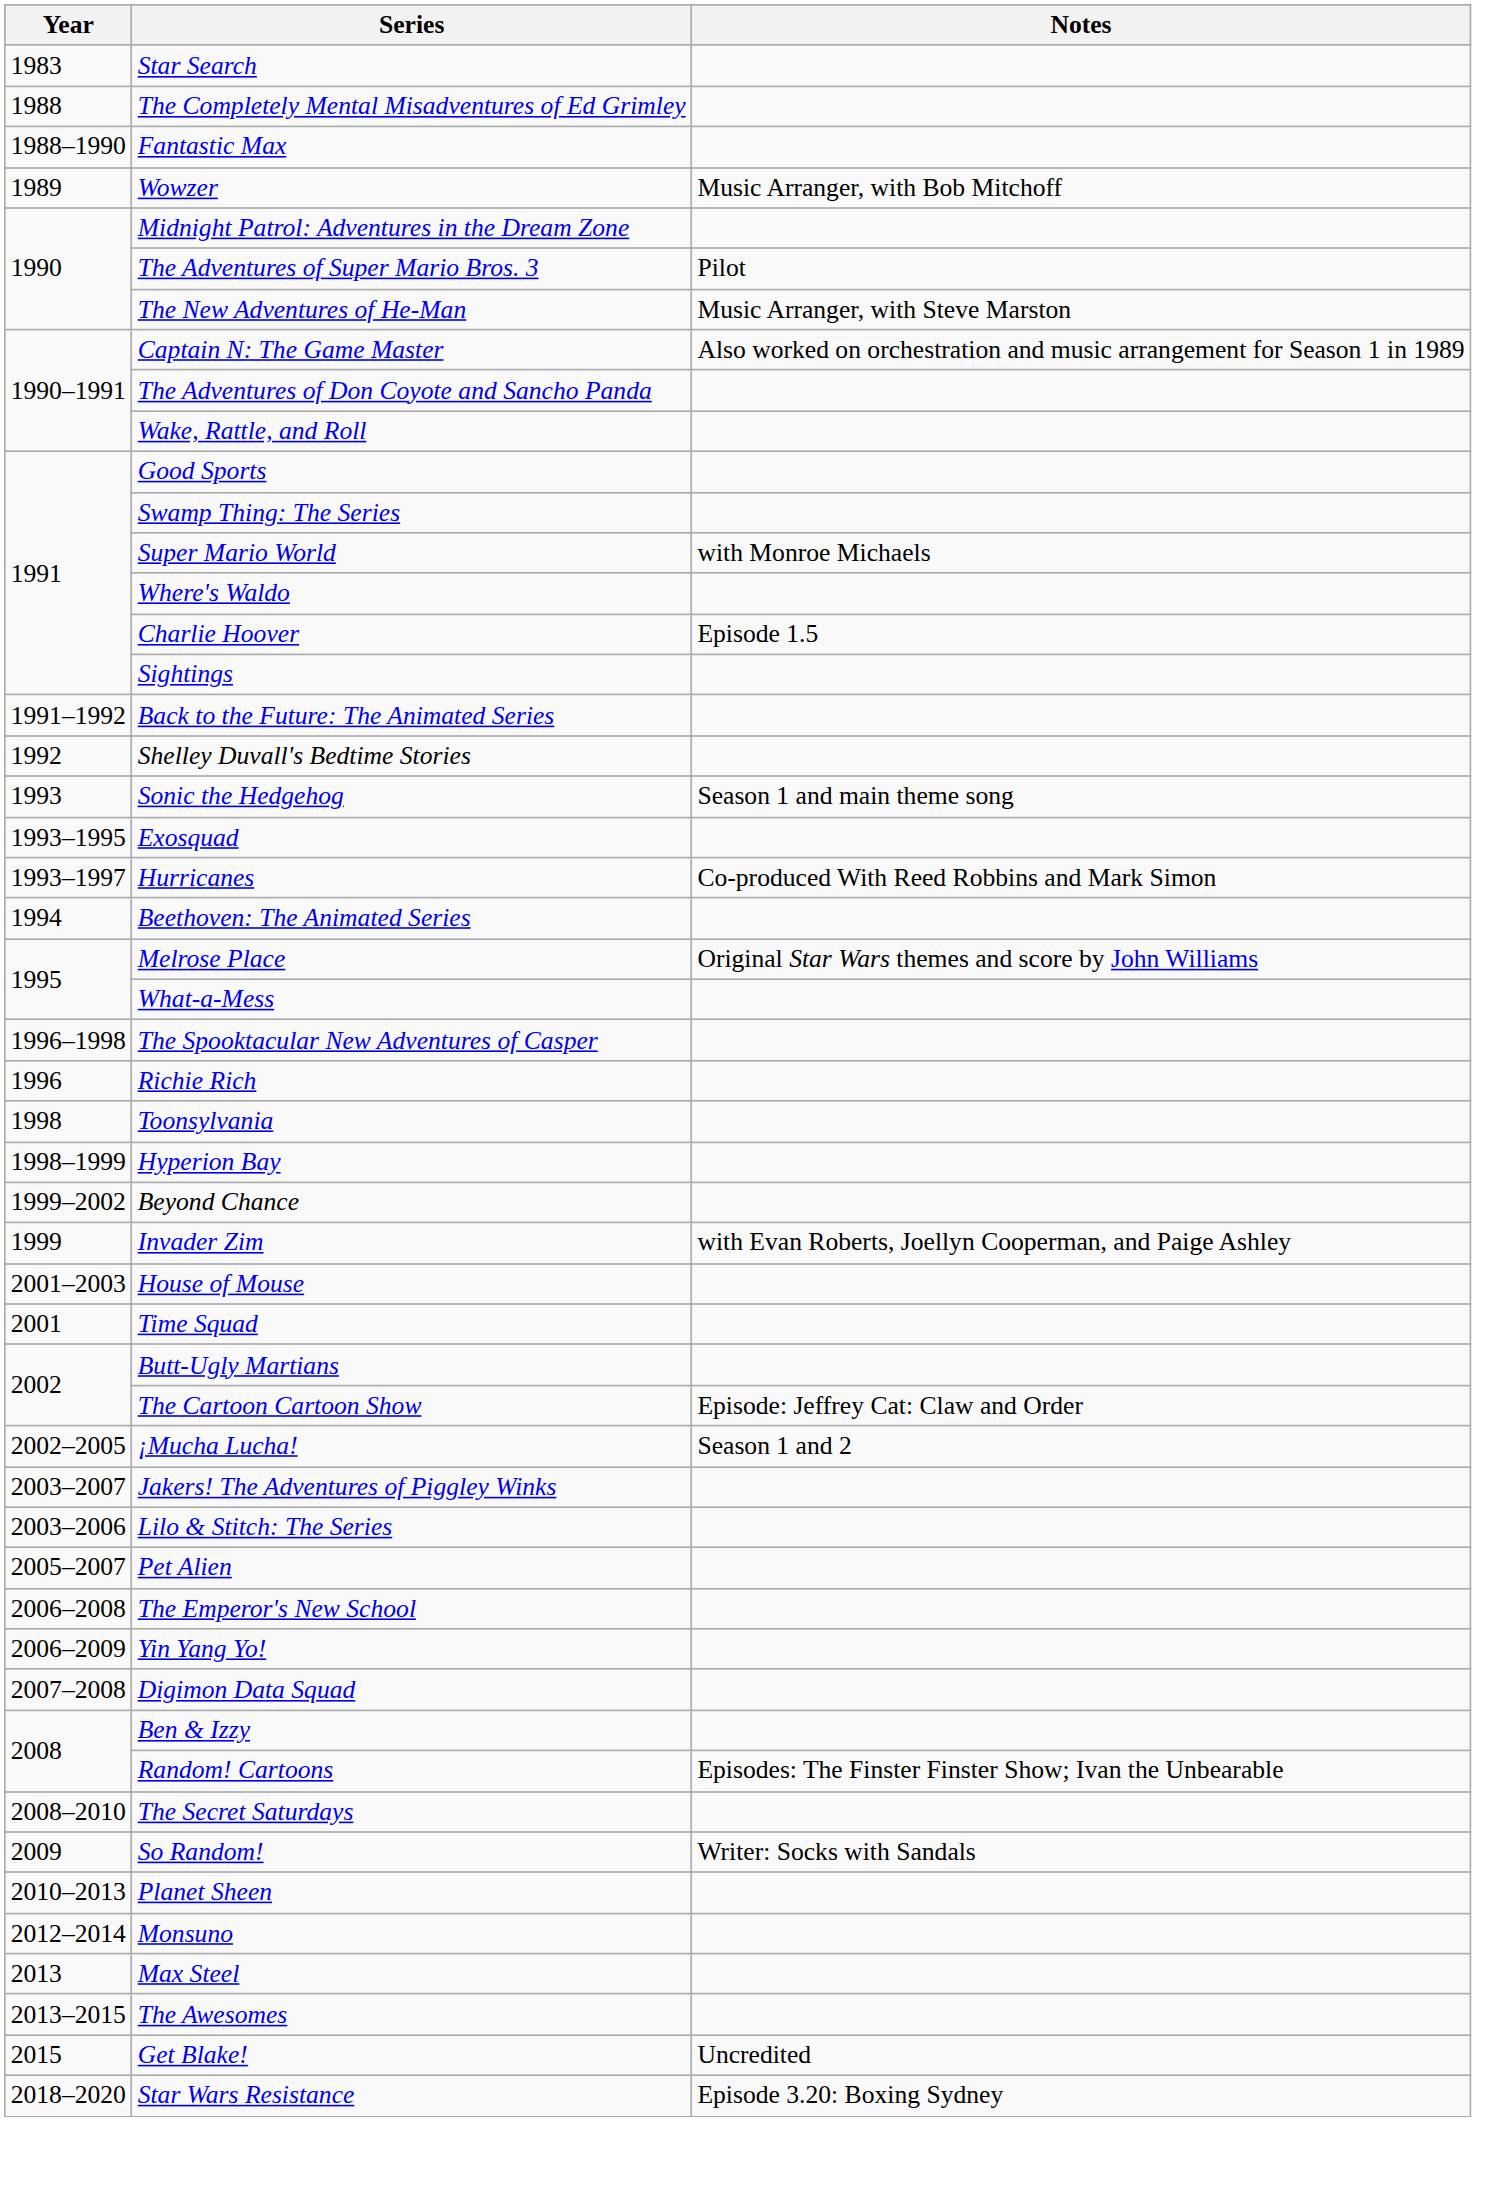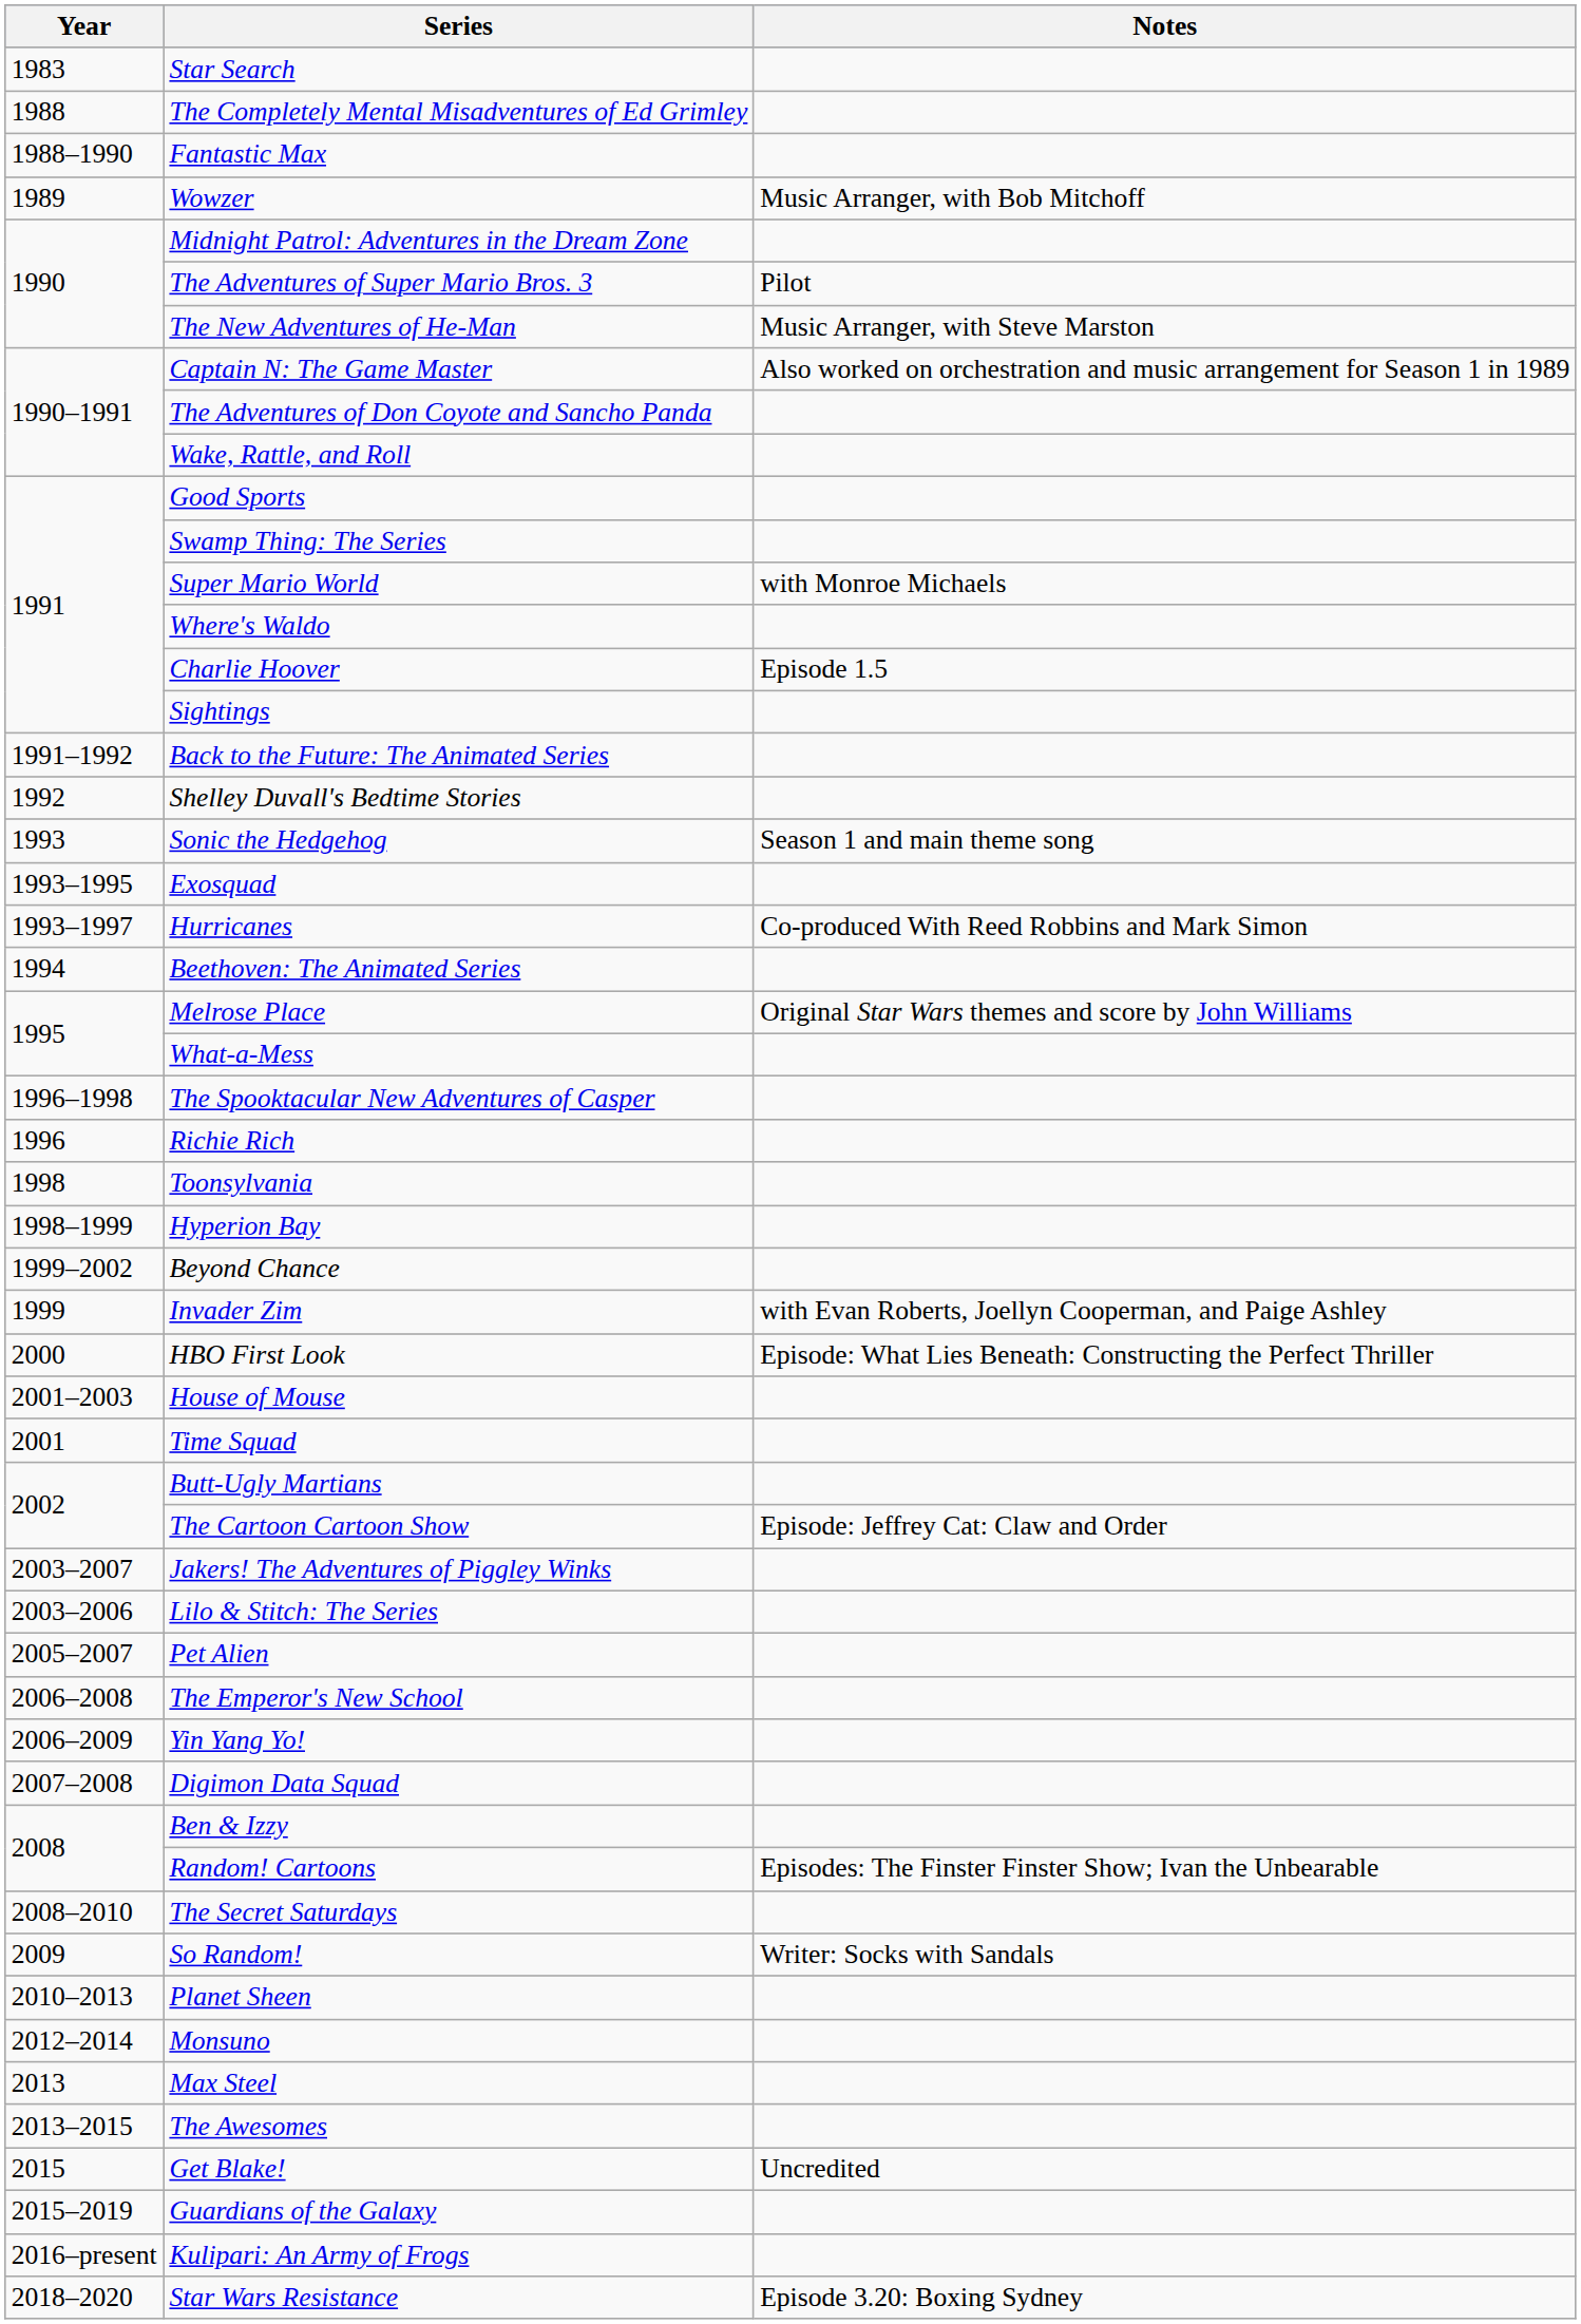+ row: 2000 | HBO First Look | Episode: What Lies Beneath: Constructing the Perfect Thriller
- row: 2002–2005 | ¡Mucha Lucha! | Season 1 and 2
+ row: 2015–2019 | Guardians of the Galaxy
+ row: 2016–present | Kulipari: An Army of Frogs
